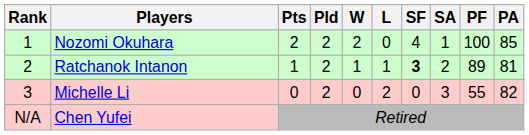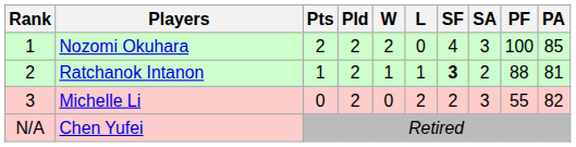Nozomi Okuhara | SA: 1 -> 3
Ratchanok Intanon | PF: 89 -> 88
Michelle Li | SF: 0 -> 2
